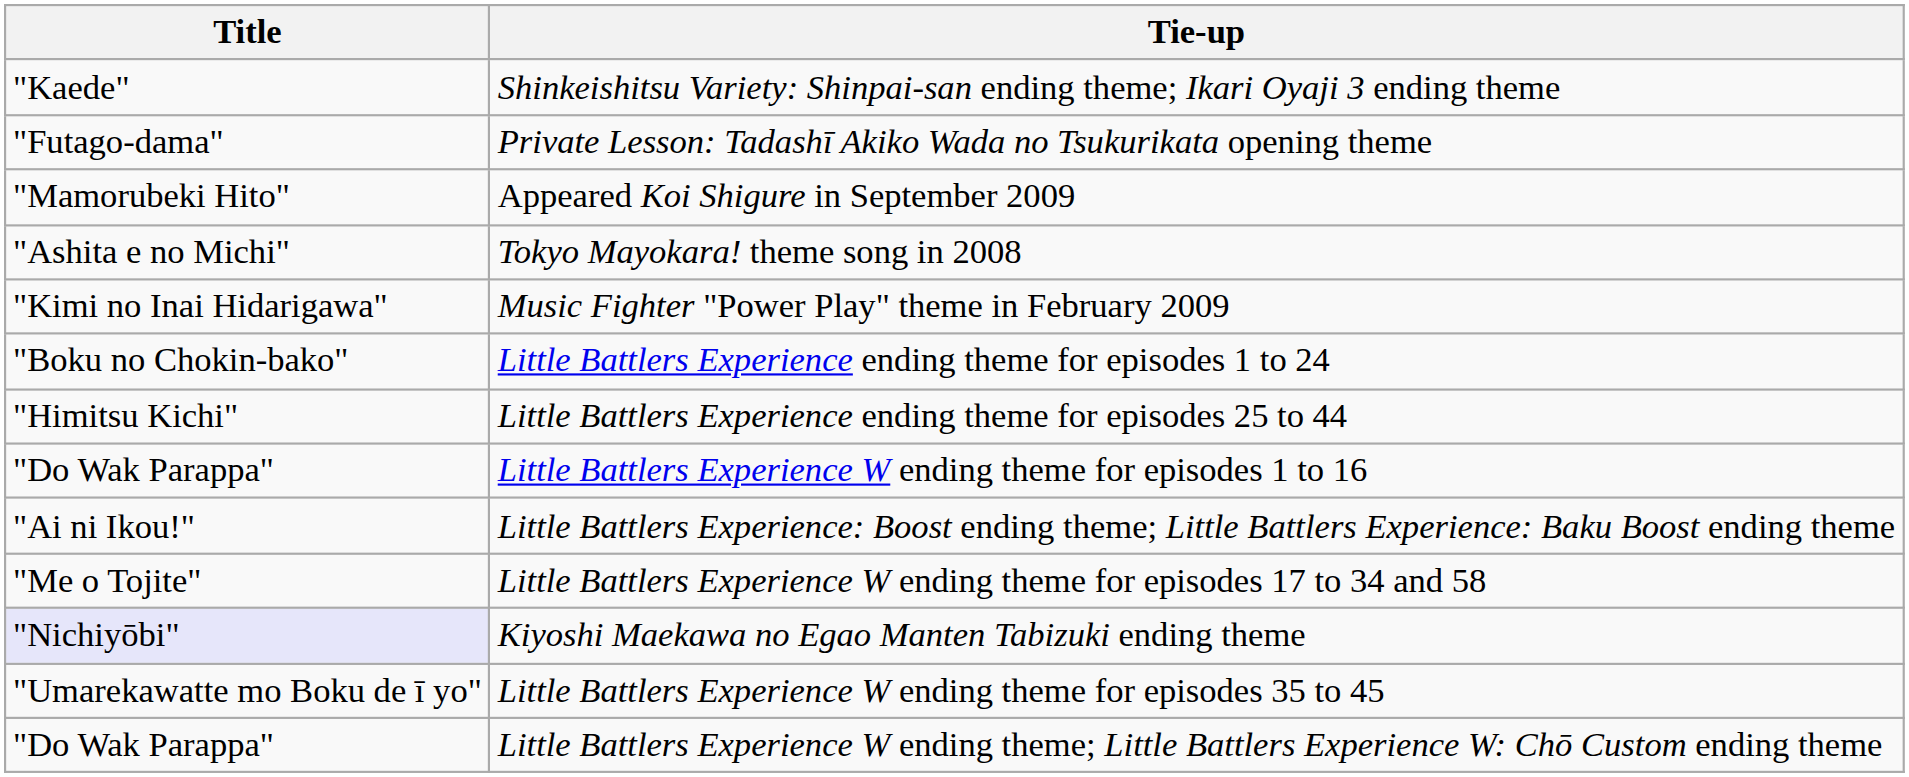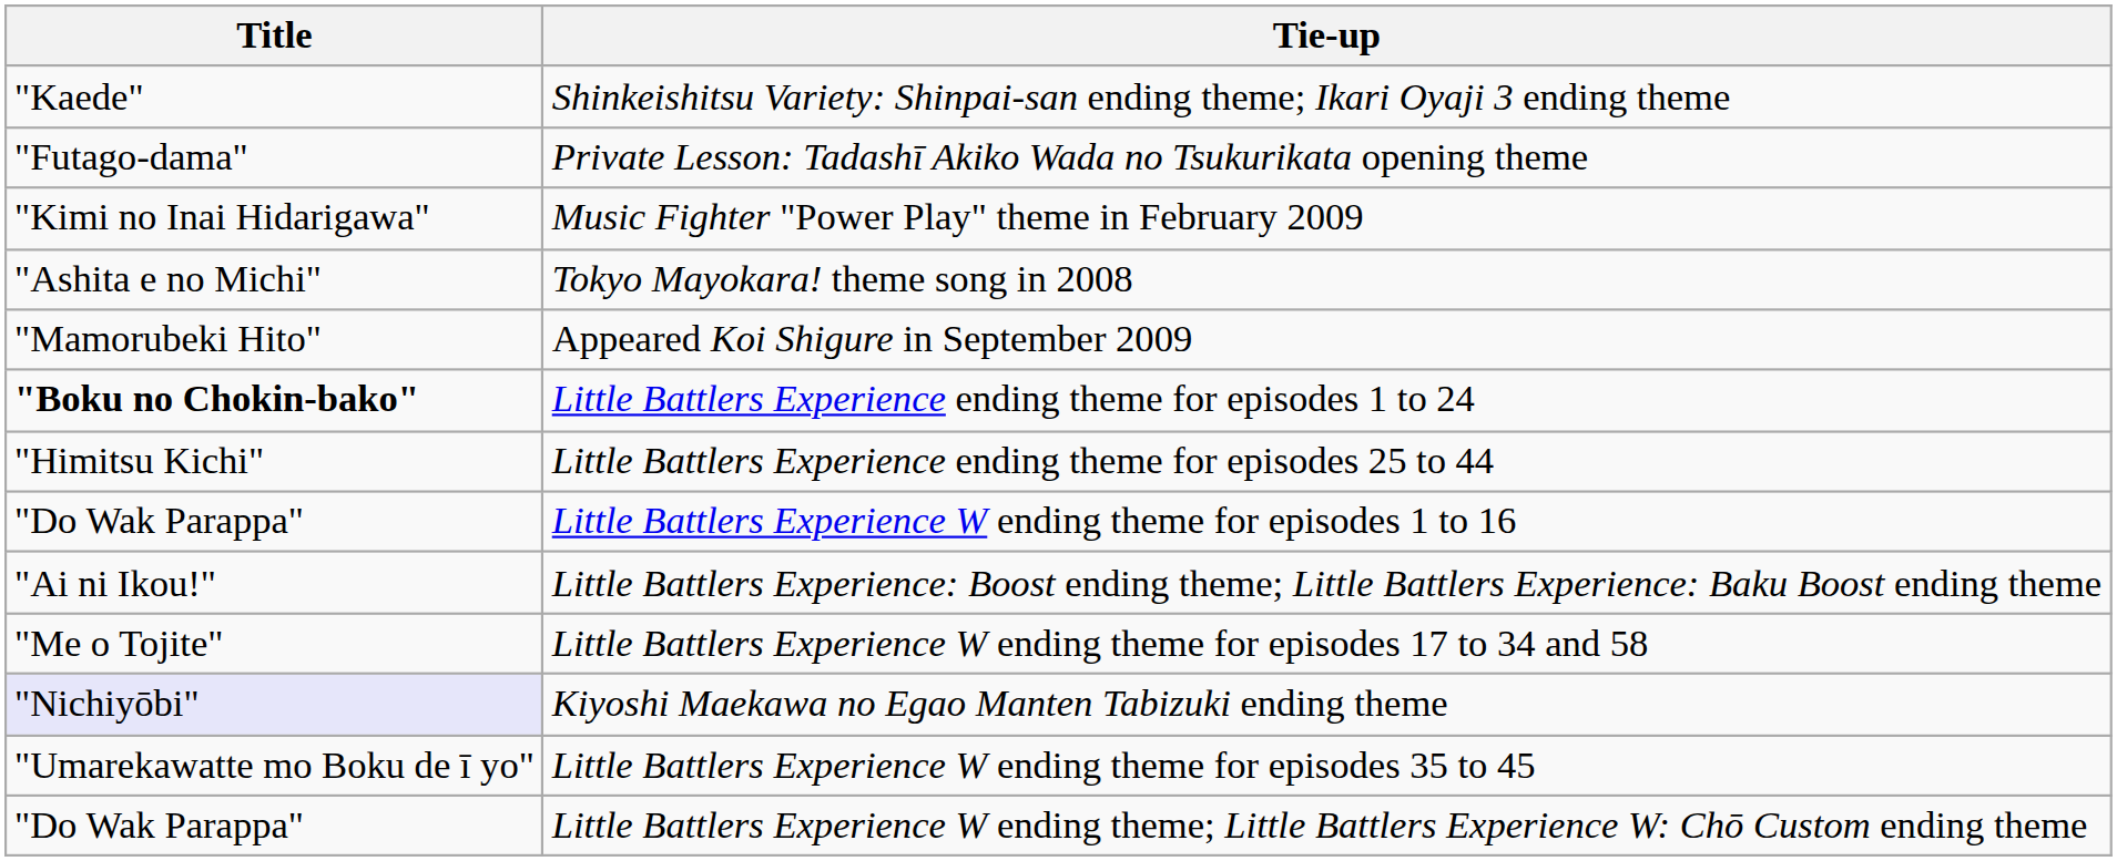rows swapped: Music Fighter "Power Play" theme in February 2009 <-> Appeared Koi Shigure in September 2009
Little Battlers Experience ending theme for episodes 1 to 24 | Title: normal -> bold
